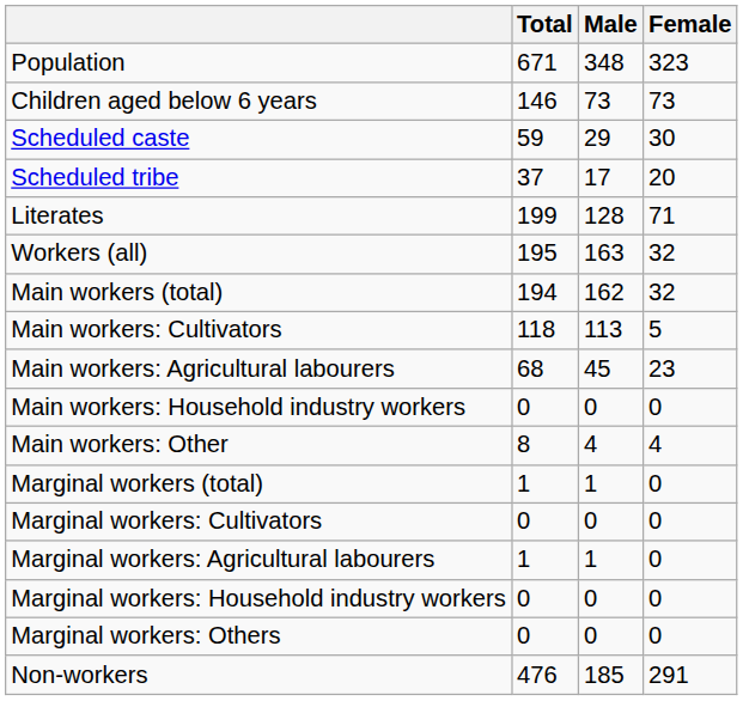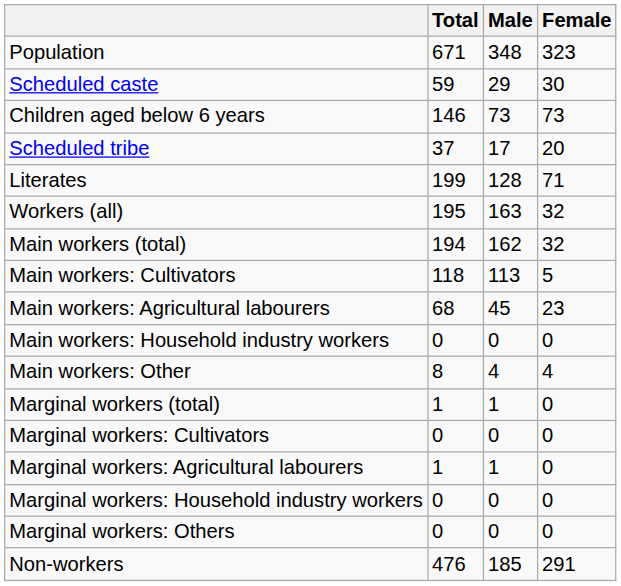rows swapped: Children aged below 6 years <-> Scheduled caste
